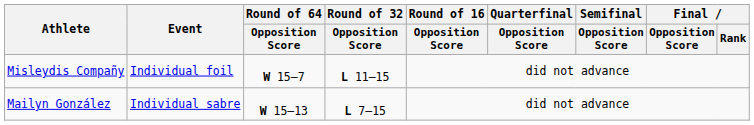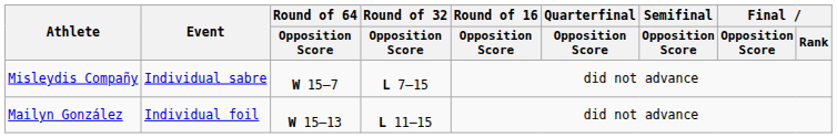Misleydis Compañy | Event: Individual foil -> Individual sabre
Misleydis Compañy | Round of 32 / Opposition Score: L 11–15 -> L 7–15
Mailyn González | Event: Individual sabre -> Individual foil
Mailyn González | Round of 32 / Opposition Score: L 7–15 -> L 11–15
